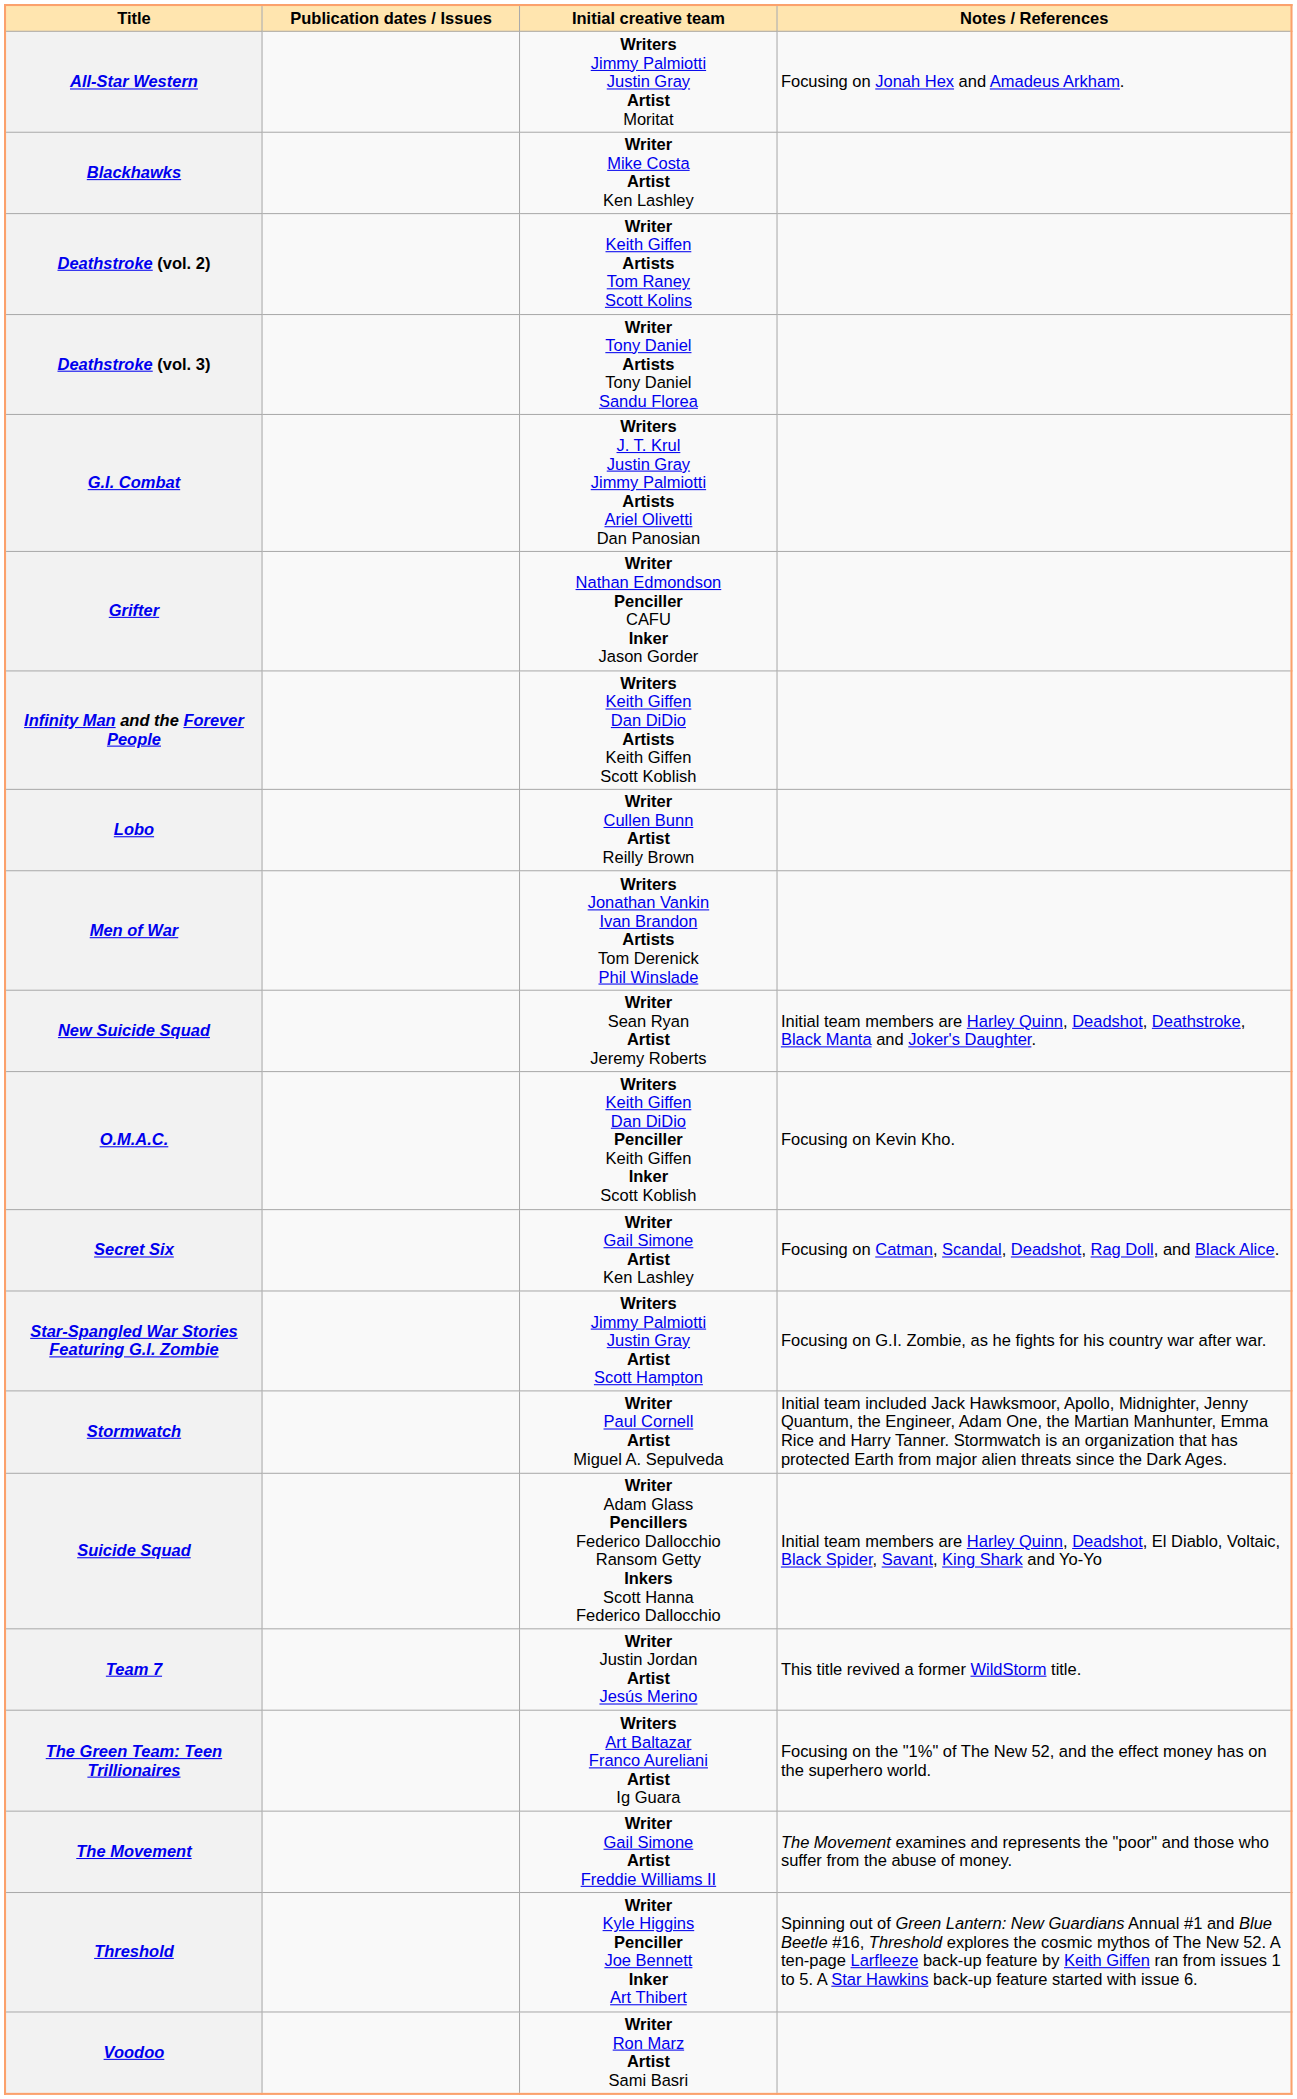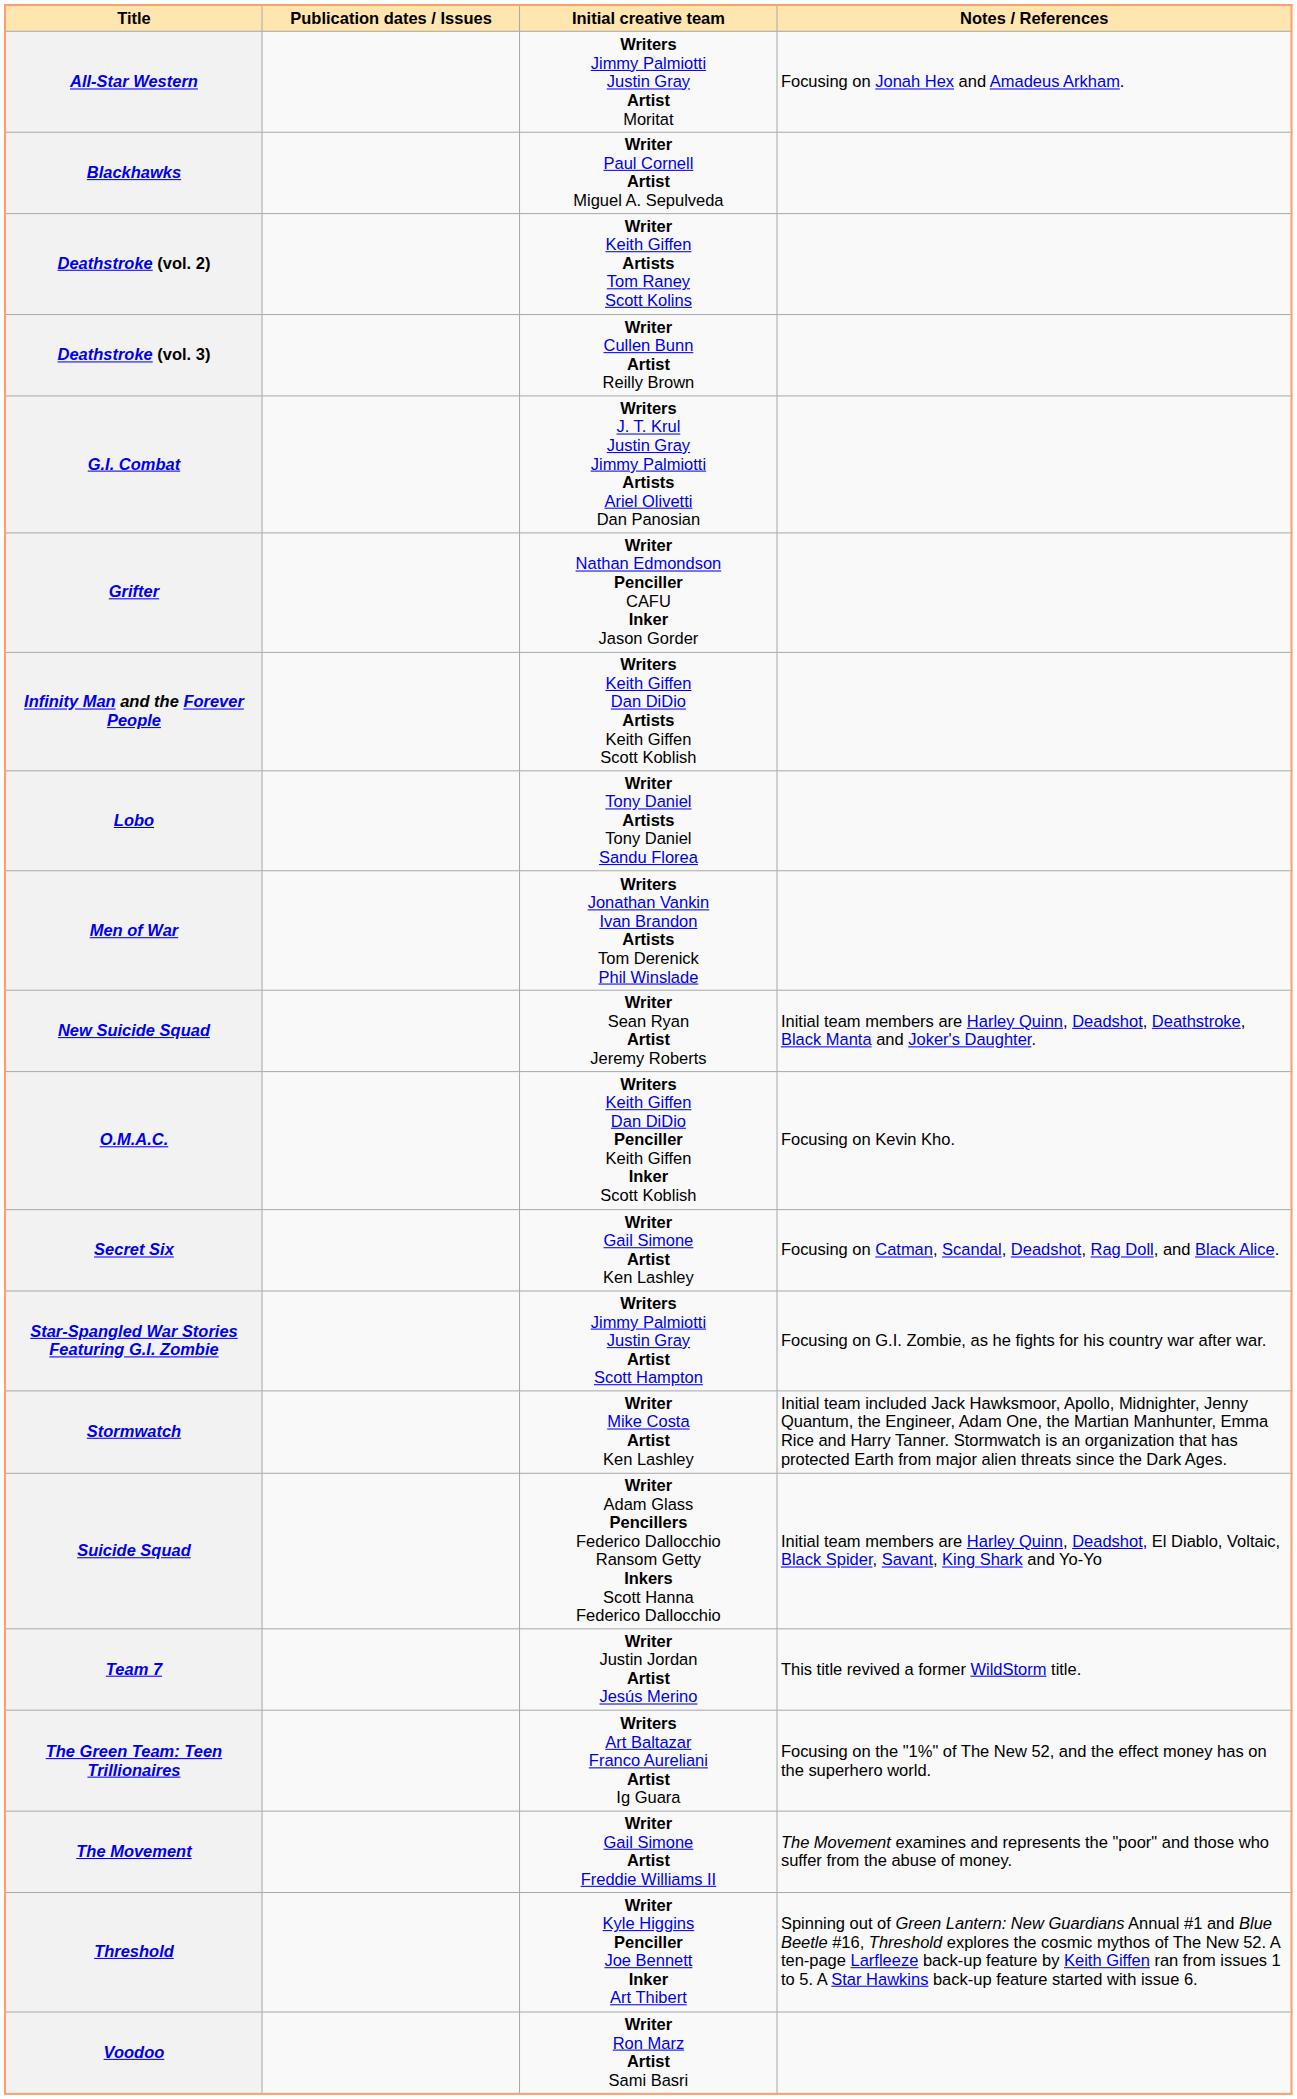Blackhawks | Initial creative team: Writer Mike Costa Artist Ken Lashley -> Writer Paul Cornell Artist Miguel A. Sepulveda
Deathstroke (vol. 3) | Initial creative team: Writer Tony Daniel Artists Tony Daniel Sandu Florea -> Writer Cullen Bunn Artist Reilly Brown
Lobo | Initial creative team: Writer Cullen Bunn Artist Reilly Brown -> Writer Tony Daniel Artists Tony Daniel Sandu Florea
Stormwatch | Initial creative team: Writer Paul Cornell Artist Miguel A. Sepulveda -> Writer Mike Costa Artist Ken Lashley
